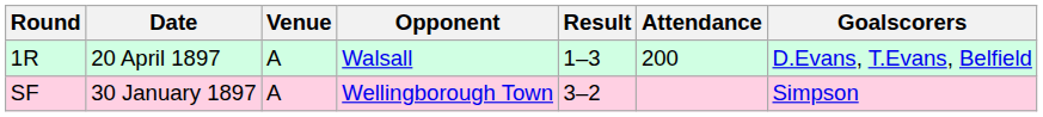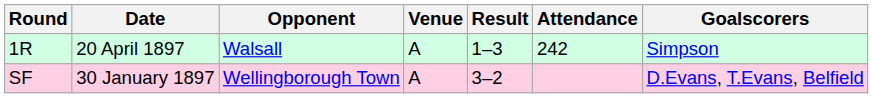columns swapped: Opponent <-> Venue
1R | Attendance: 200 -> 242
1R | Goalscorers: D.Evans, T.Evans, Belfield -> Simpson
SF | Goalscorers: Simpson -> D.Evans, T.Evans, Belfield
